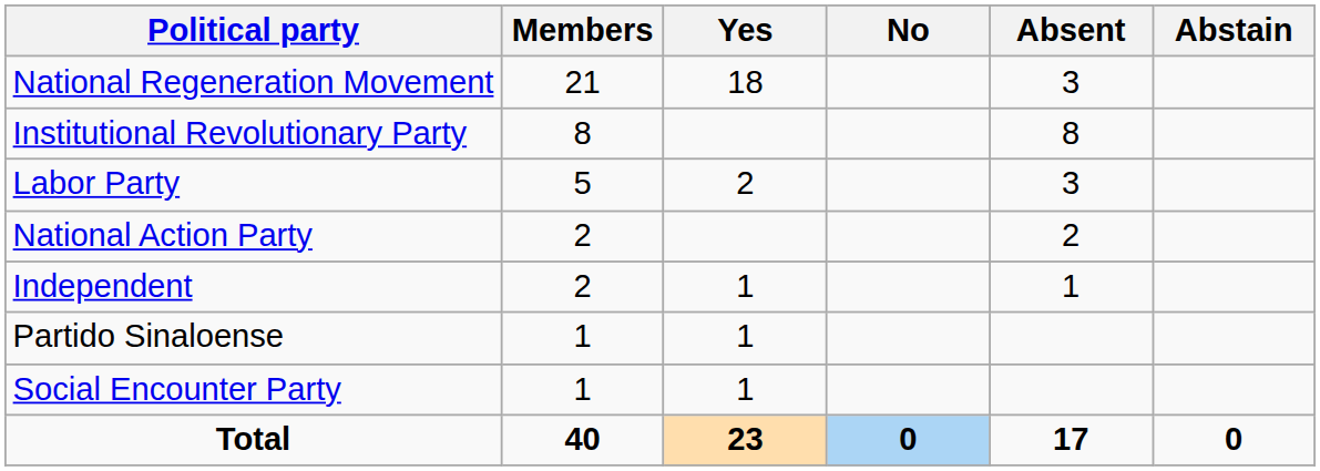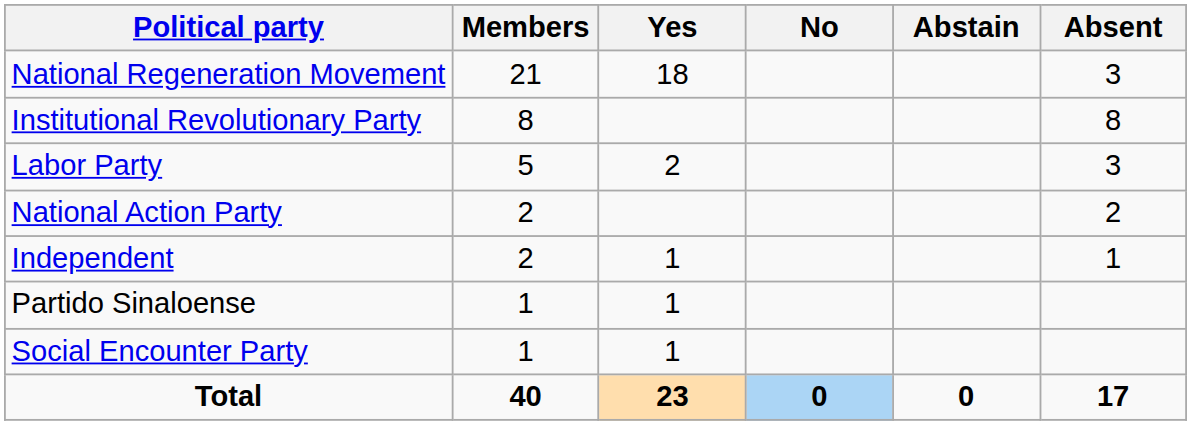columns swapped: Abstain <-> Absent
